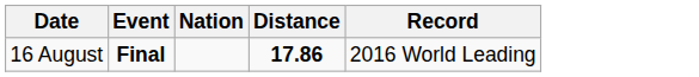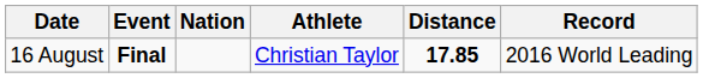+ column: Athlete | Christian Taylor
16 August | Distance: 17.86 -> 17.85
